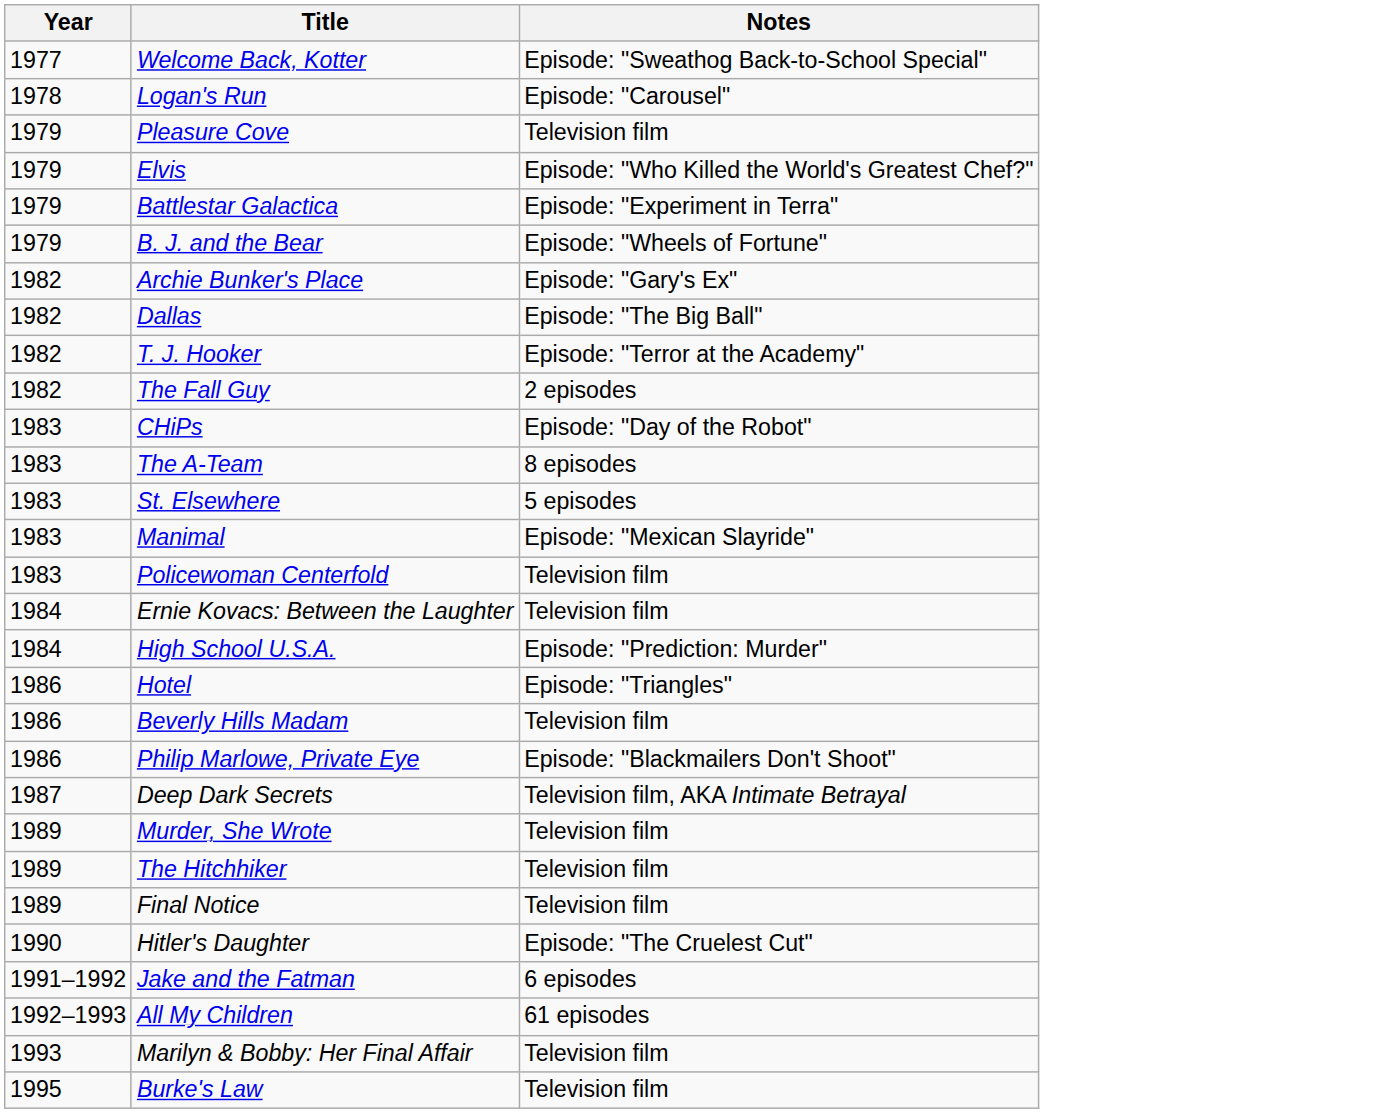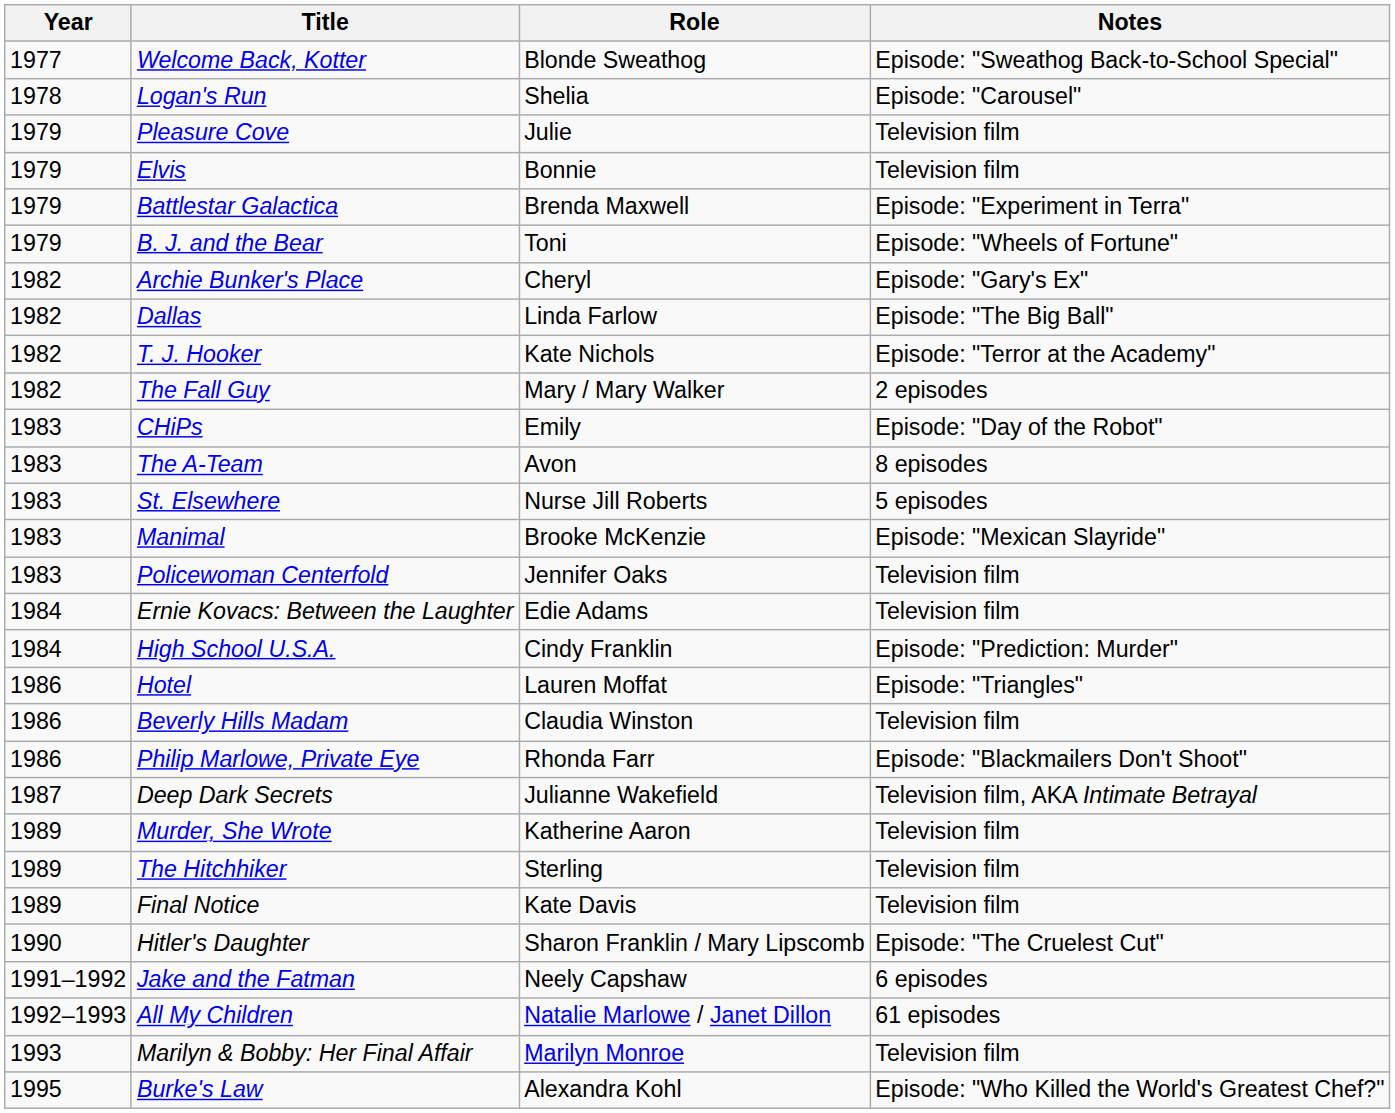+ column: Role | Blonde Sweathog | Shelia | Julie | Bonnie | Brenda Maxwell | Toni | Cheryl | Linda Farlow | Kate Nichols | Mary / Mary Walker | Emily | Avon | Nurse Jill Roberts | Brooke McKenzie | Jennifer Oaks | Edie Adams | Cindy Franklin | Lauren Moffat | Claudia Winston | Rhonda Farr | Julianne Wakefield | Katherine Aaron | Sterling | Kate Davis | Sharon Franklin / Mary Lipscomb | Neely Capshaw | Natalie Marlowe / Janet Dillon | Marilyn Monroe | Alexandra Kohl
Elvis | Notes: Episode: "Who Killed the World's Greatest Chef?" -> Television film
Burke's Law | Notes: Television film -> Episode: "Who Killed the World's Greatest Chef?"
